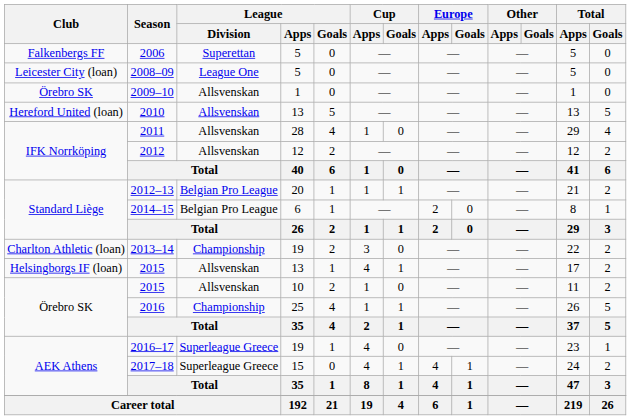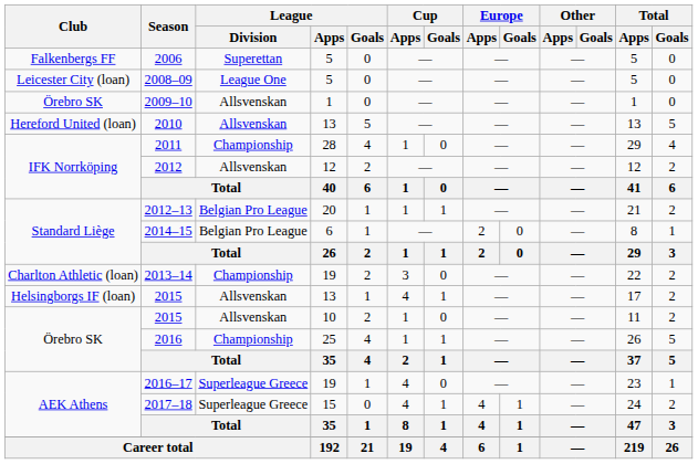2011 | League / Division: Allsvenskan -> Championship
